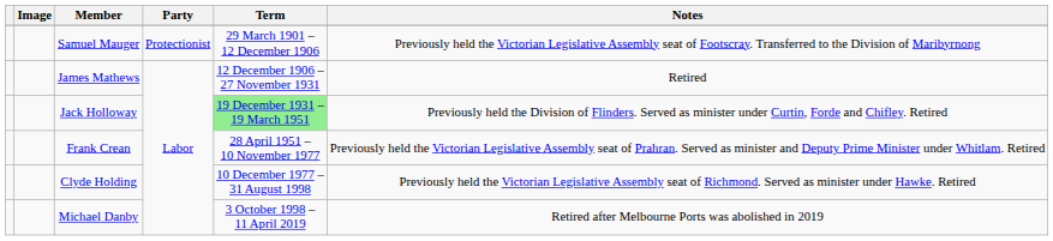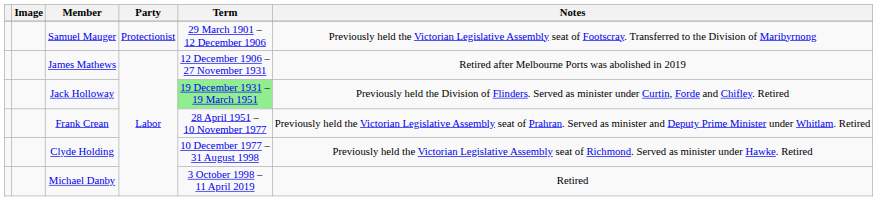James Mathews | Notes: Retired -> Retired after Melbourne Ports was abolished in 2019
Michael Danby | Notes: Retired after Melbourne Ports was abolished in 2019 -> Retired
